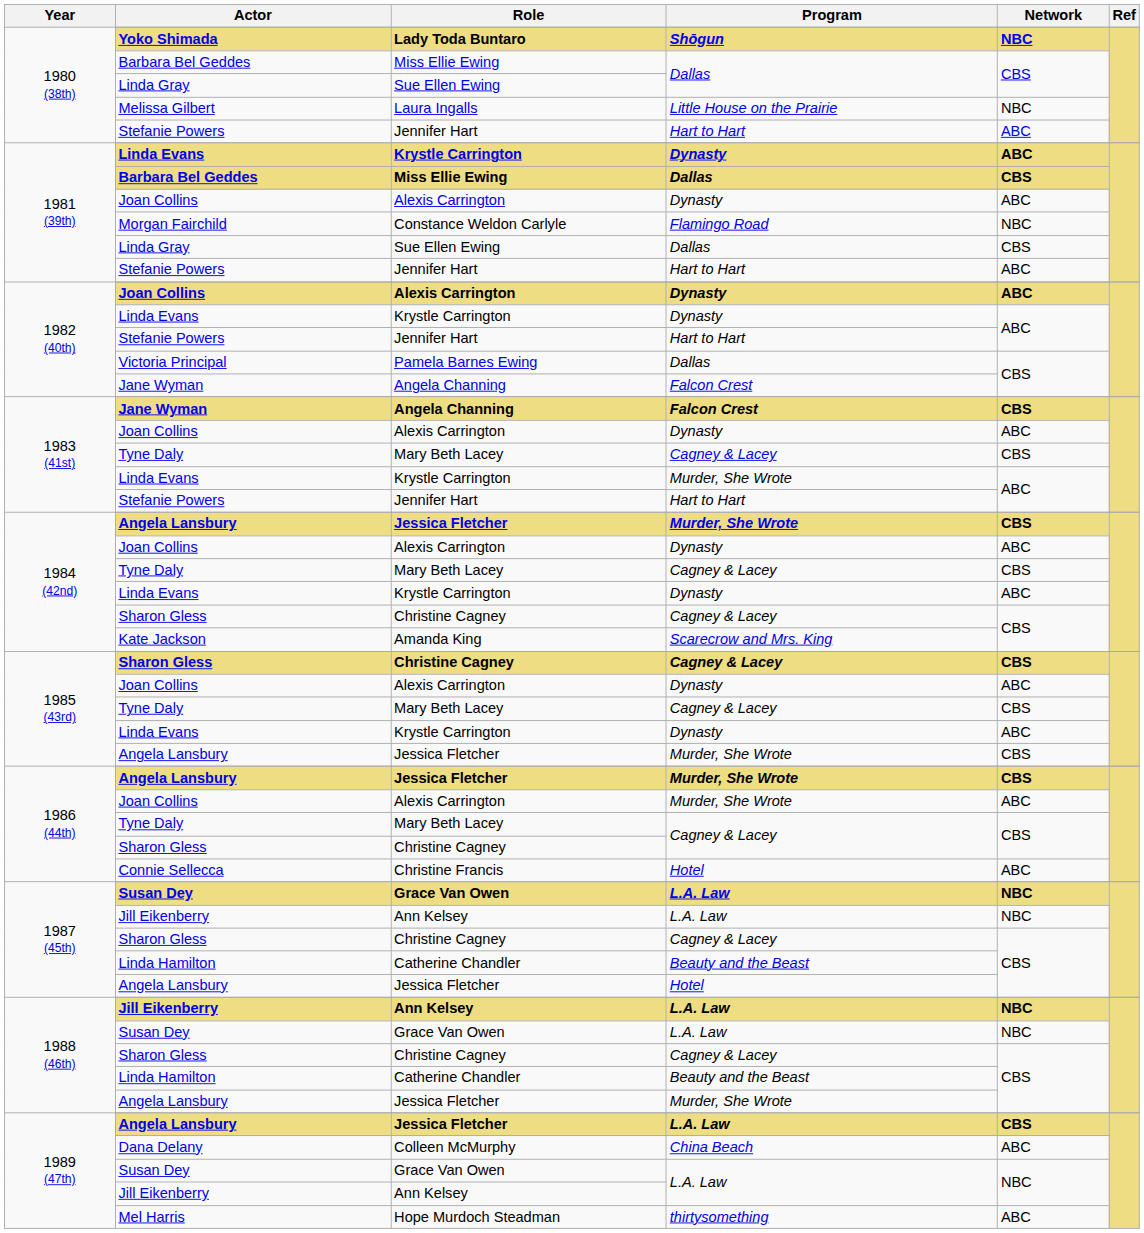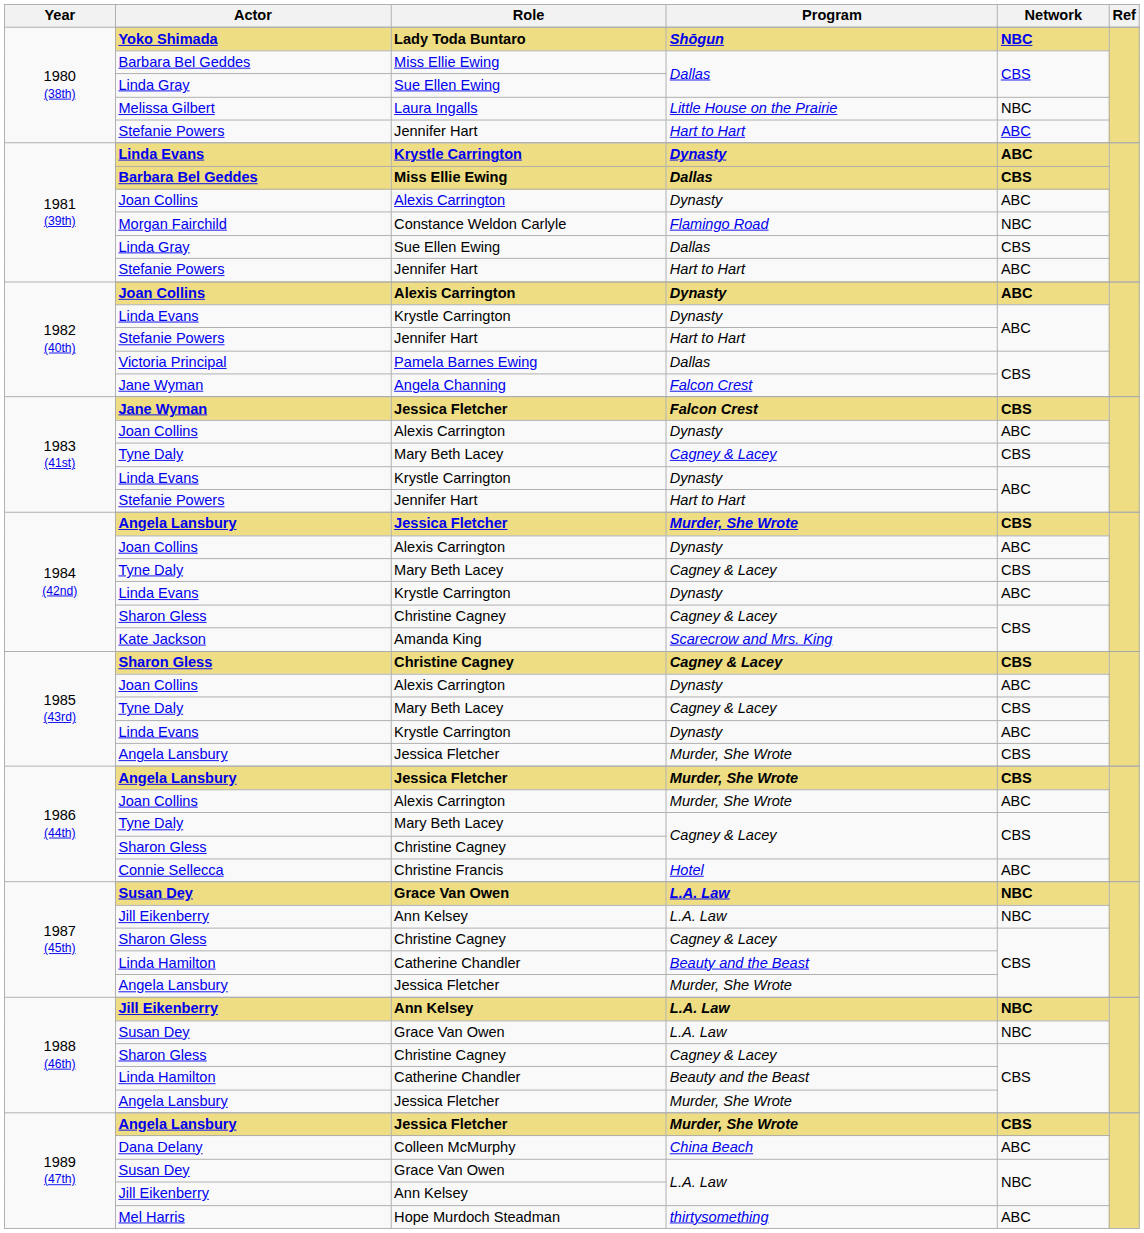1983 (41st) / Jane Wyman | Role: Angela Channing -> Jessica Fletcher
1983 (41st) / Linda Evans | Program: Murder, She Wrote -> Dynasty
1987 (45th) / Angela Lansbury | Program: Hotel -> Murder, She Wrote
1989 (47th) / Angela Lansbury | Program: L.A. Law -> Murder, She Wrote
